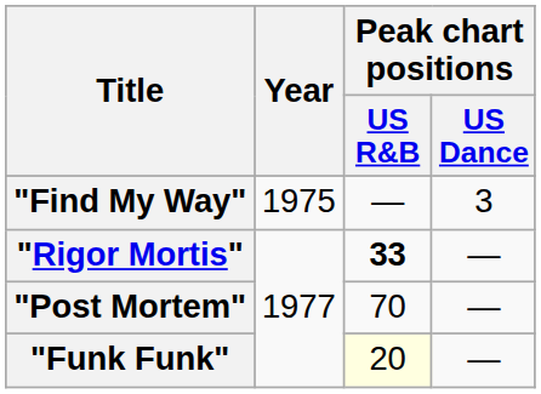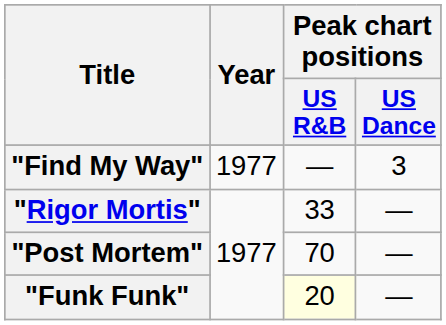"Find My Way" | Year: 1975 -> 1977
"Rigor Mortis" | Peak chart positions / US R&B: bold -> normal
